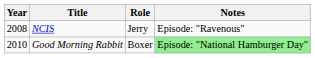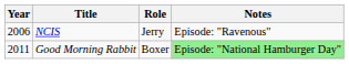NCIS | Year: 2008 -> 2006
Good Morning Rabbit | Year: 2010 -> 2011
